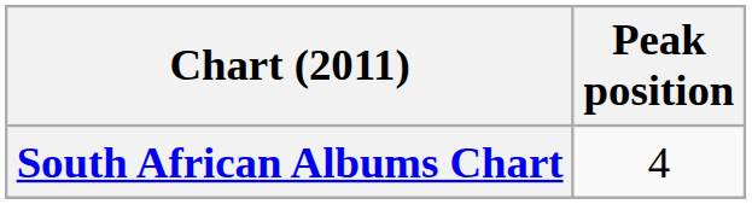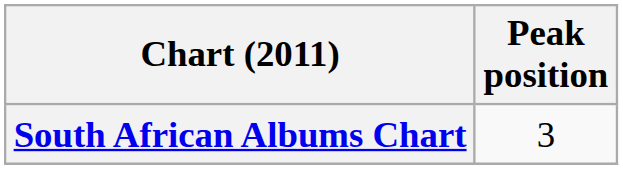South African Albums Chart | Peak position: 4 -> 3
